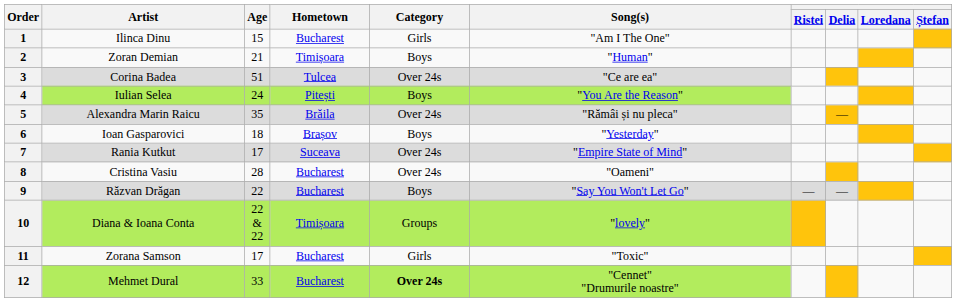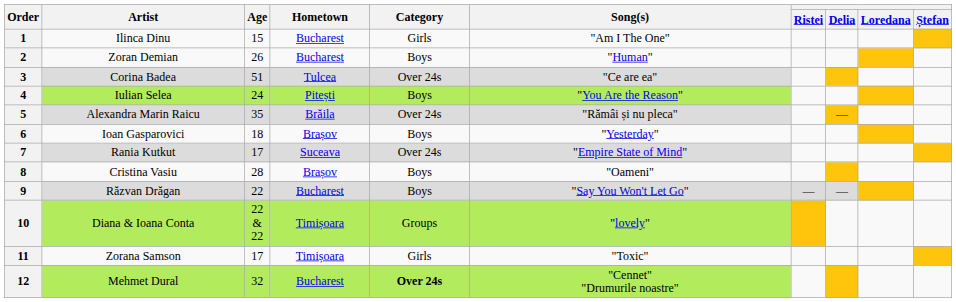2 | Age: 21 -> 26
2 | Hometown: Timișoara -> Bucharest
8 | Hometown: Bucharest -> Brașov
8 | Category: Over 24s -> Boys
11 | Hometown: Bucharest -> Timișoara
12 | Age: 33 -> 32
